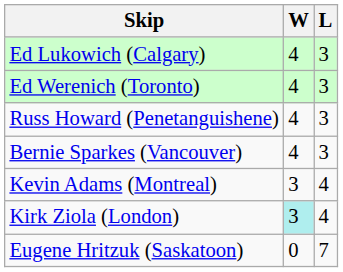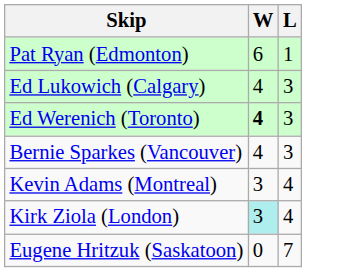+ row: Pat Ryan (Edmonton) | 6 | 1
Ed Werenich (Toronto) | W: normal -> bold
- row: Russ Howard (Penetanguishene) | 4 | 3
